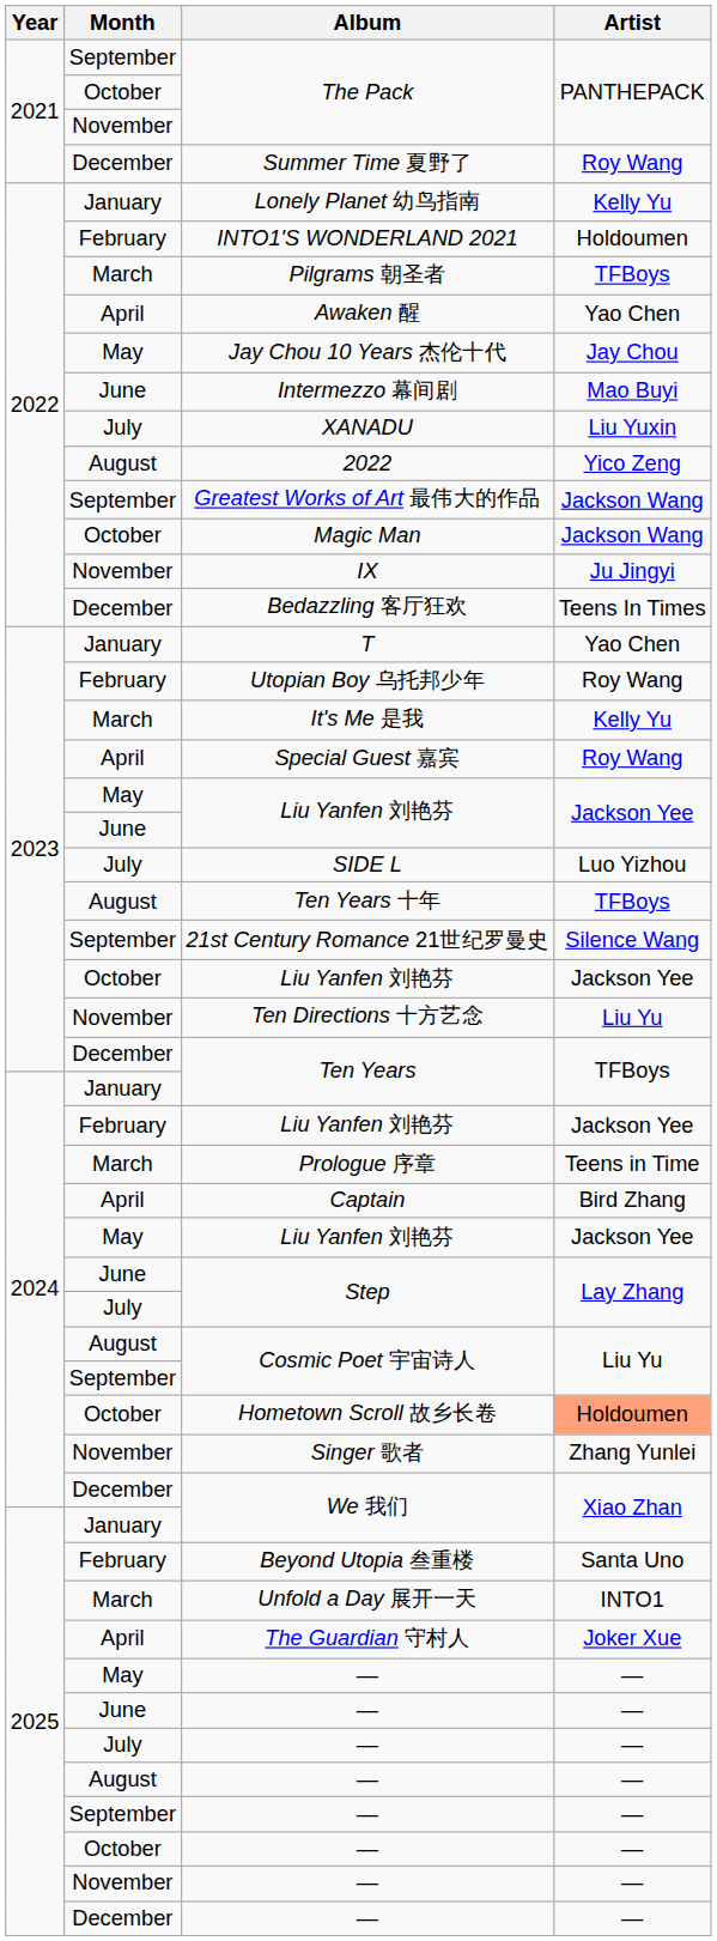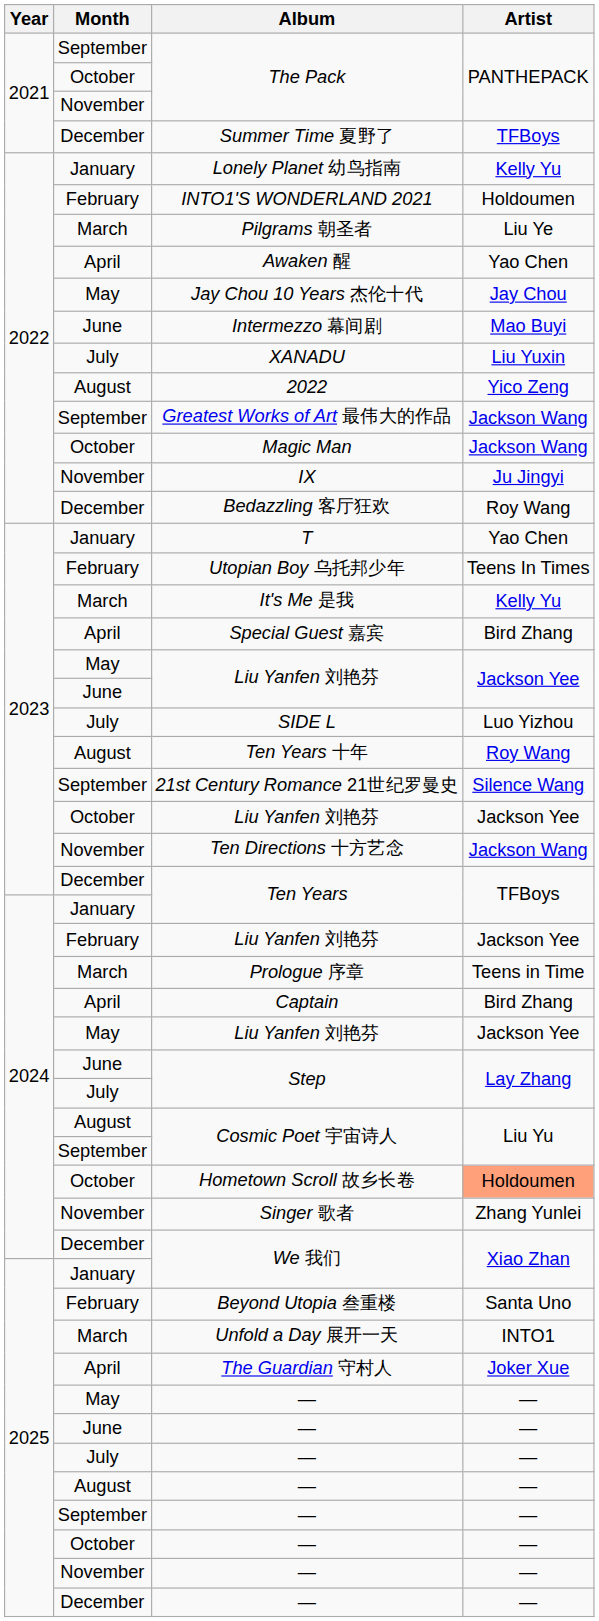Summer Time 夏野了 | Artist: Roy Wang -> TFBoys
Pilgrams 朝圣者 | Artist: TFBoys -> Liu Ye
Bedazzling 客厅狂欢 | Artist: Teens In Times -> Roy Wang
Utopian Boy 乌托邦少年 | Artist: Roy Wang -> Teens In Times
Special Guest 嘉宾 | Artist: Roy Wang -> Bird Zhang
Ten Years 十年 | Artist: TFBoys -> Roy Wang
Ten Directions 十方艺念 | Artist: Liu Yu -> Jackson Wang
